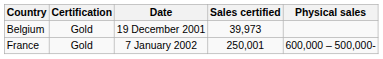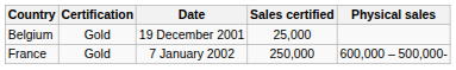Belgium | Sales certified: 39,973 -> 25,000
France | Sales certified: 250,001 -> 250,000
